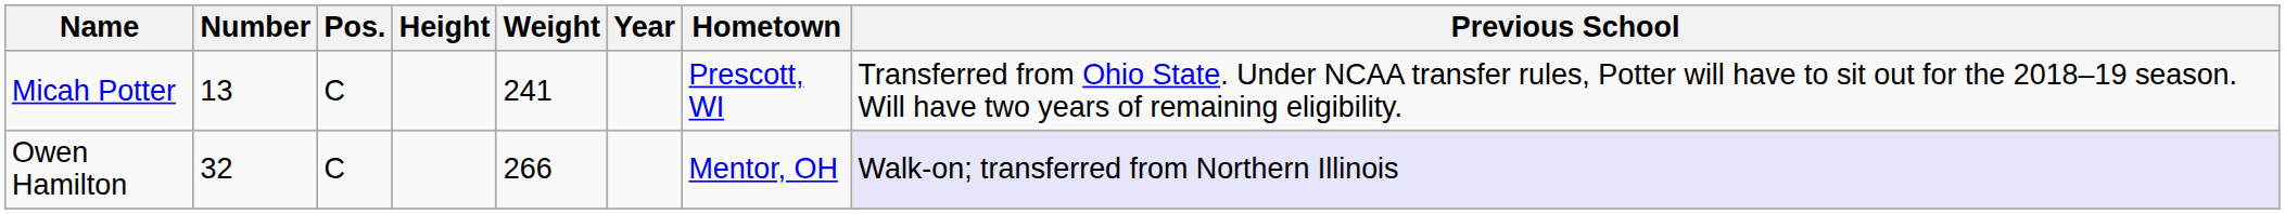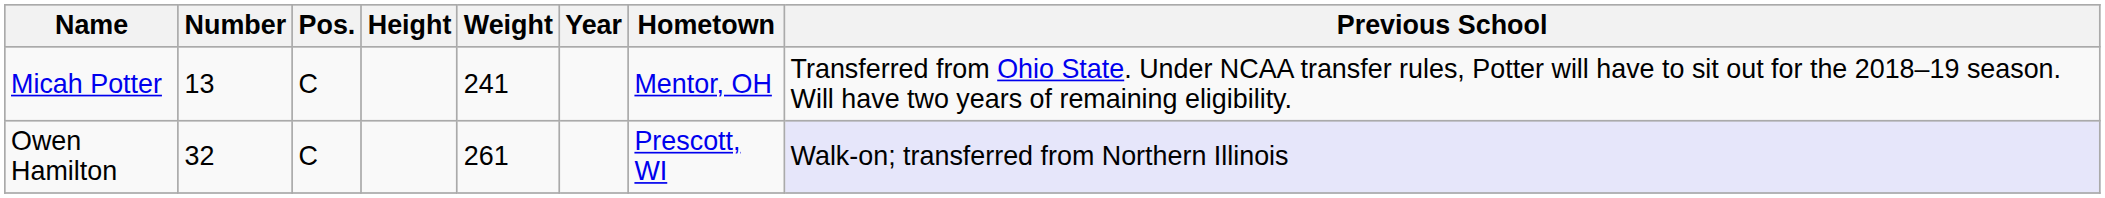Micah Potter | Hometown: Prescott, WI -> Mentor, OH
Owen Hamilton | Weight: 266 -> 261
Owen Hamilton | Hometown: Mentor, OH -> Prescott, WI
